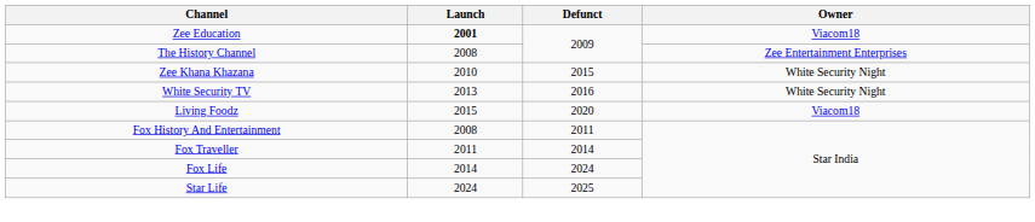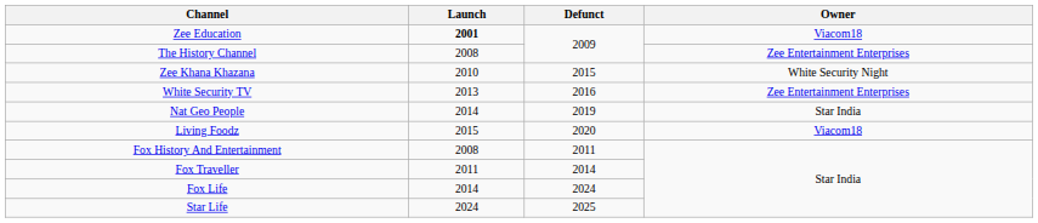White Security TV | Owner: White Security Night -> Zee Entertainment Enterprises
+ row: Nat Geo People | 2014 | 2019 | Star India
